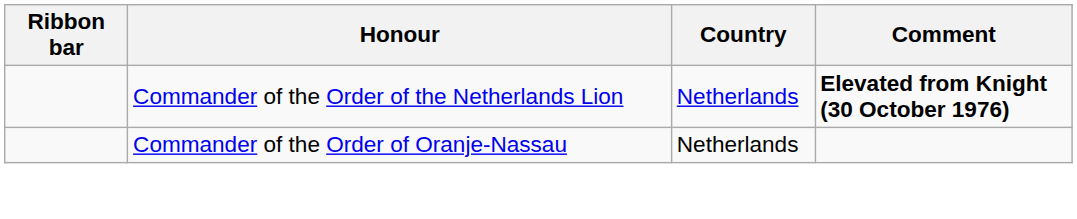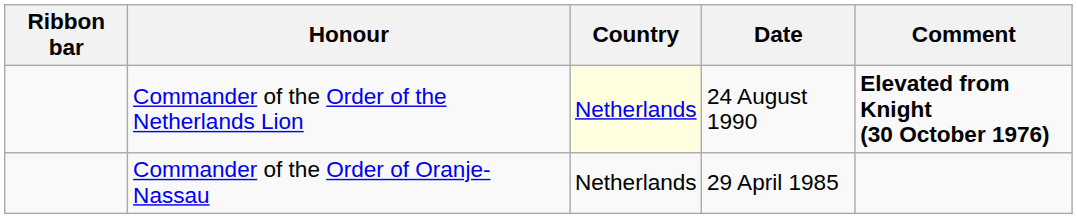+ column: Date | 24 August 1990 | 29 April 1985
Commander of the Order of the Netherlands Lion | Country: no background -> lightyellow background
